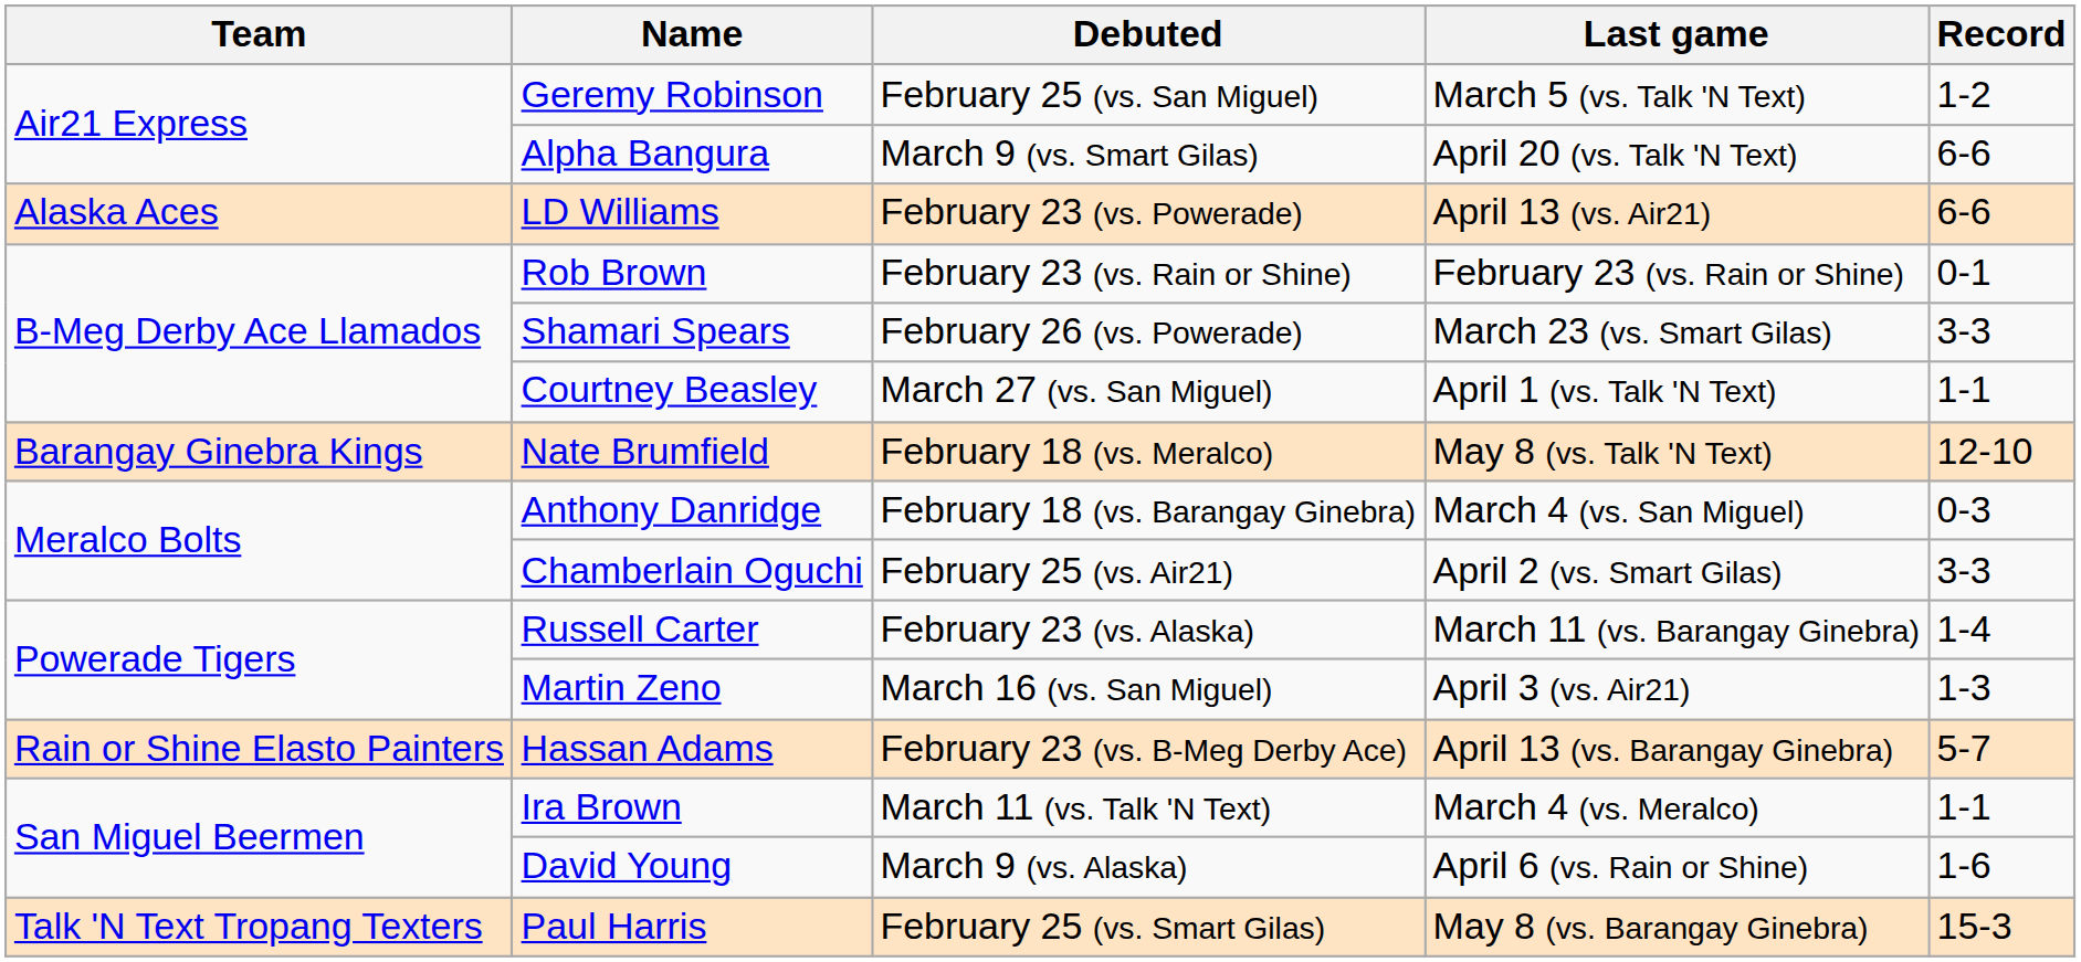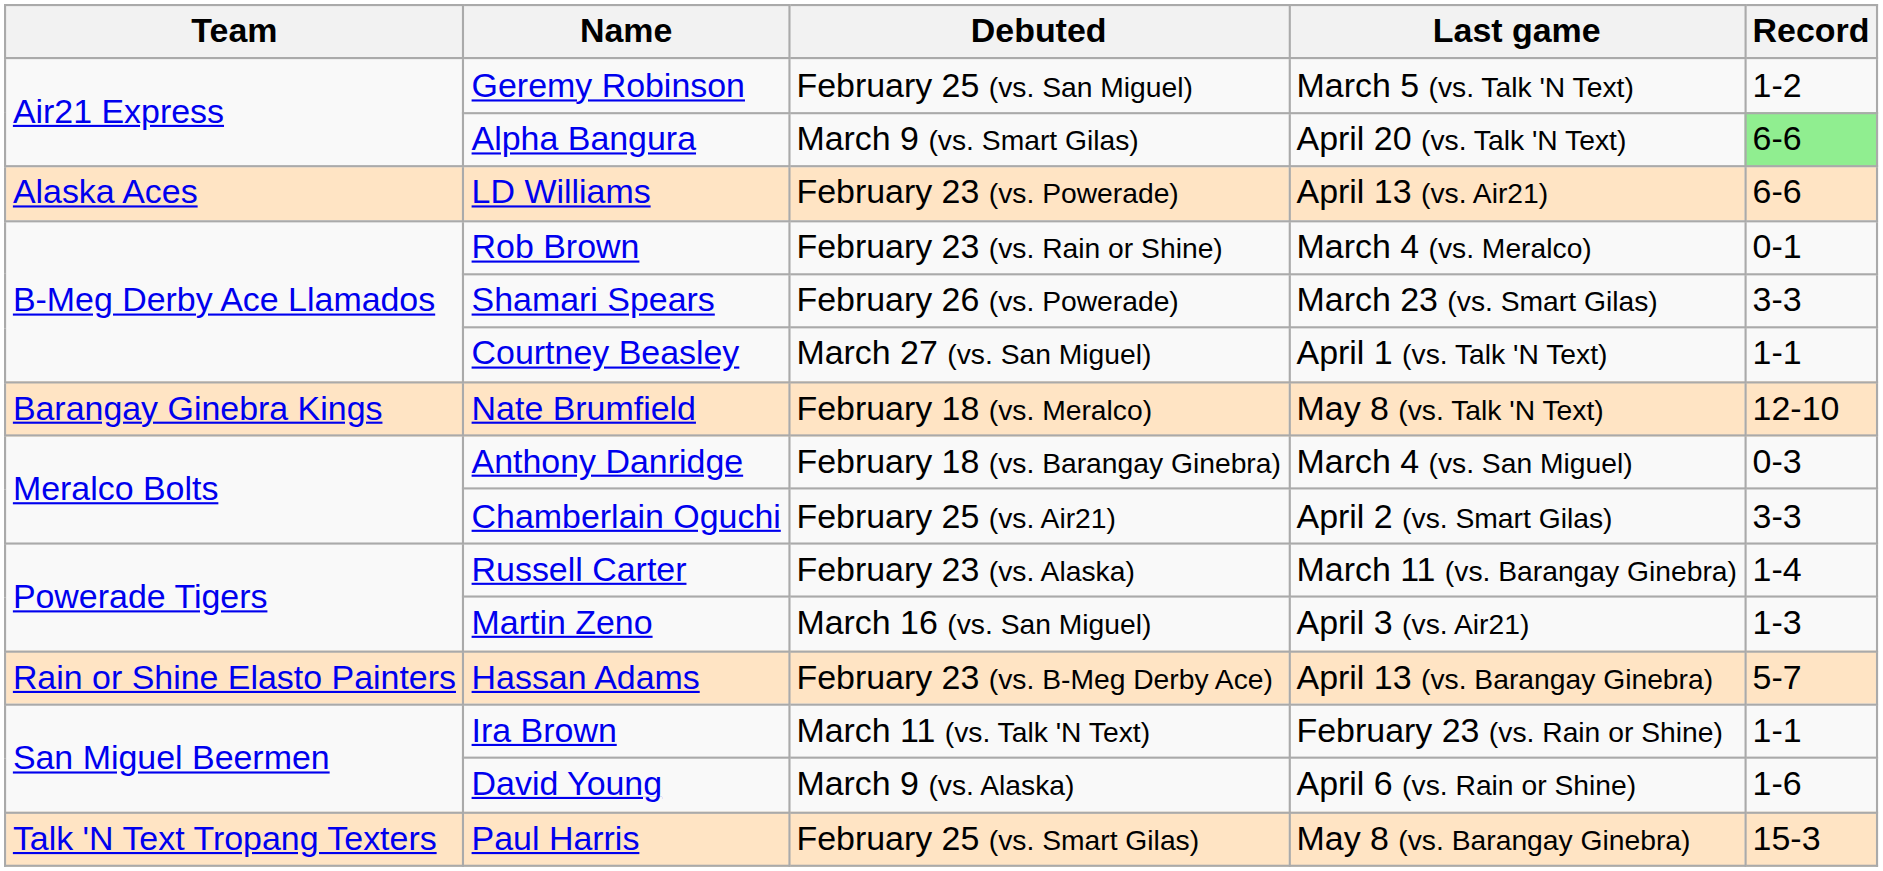Alpha Bangura | Record: no background -> lightgreen background
Rob Brown | Last game: February 23 (vs. Rain or Shine) -> March 4 (vs. Meralco)
Ira Brown | Last game: March 4 (vs. Meralco) -> February 23 (vs. Rain or Shine)
